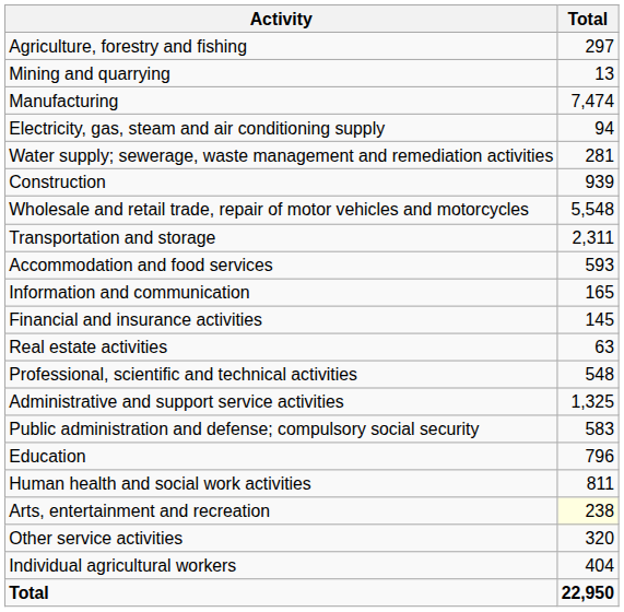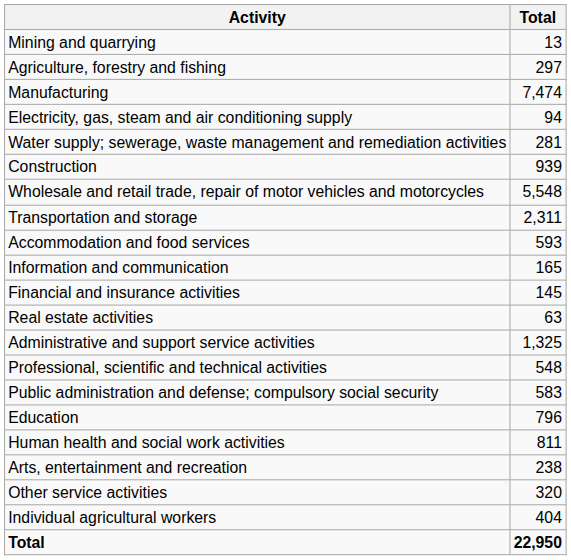rows swapped: Agriculture, forestry and fishing <-> Mining and quarrying
rows swapped: Professional, scientific and technical activities <-> Administrative and support service activities
Arts, entertainment and recreation | Total: lightyellow background -> no background
